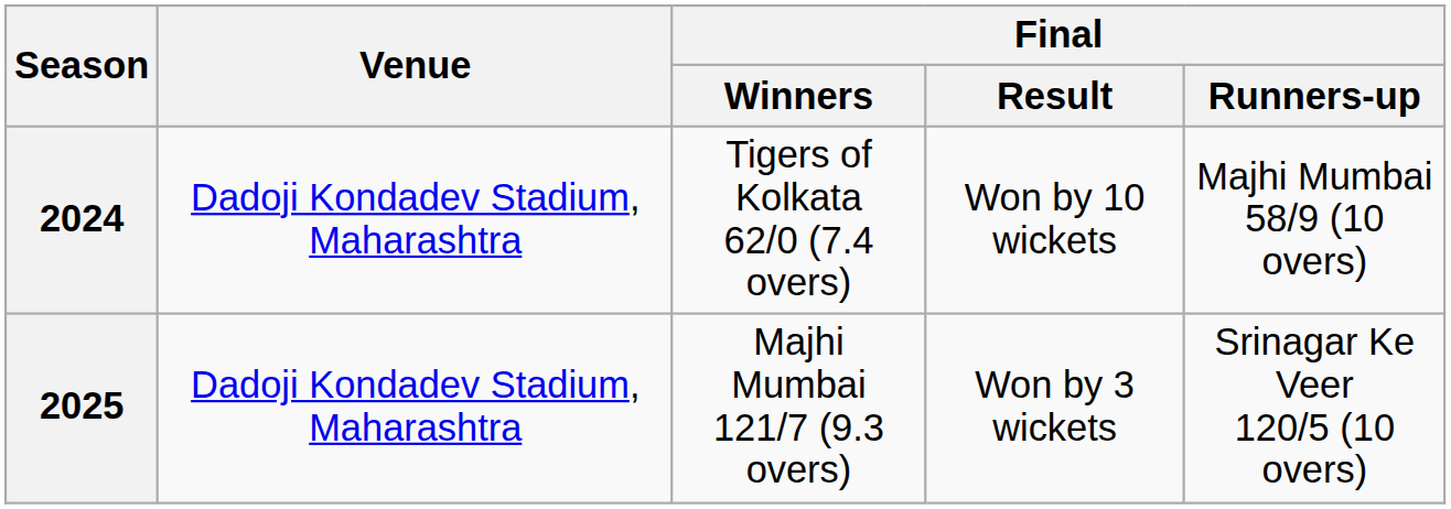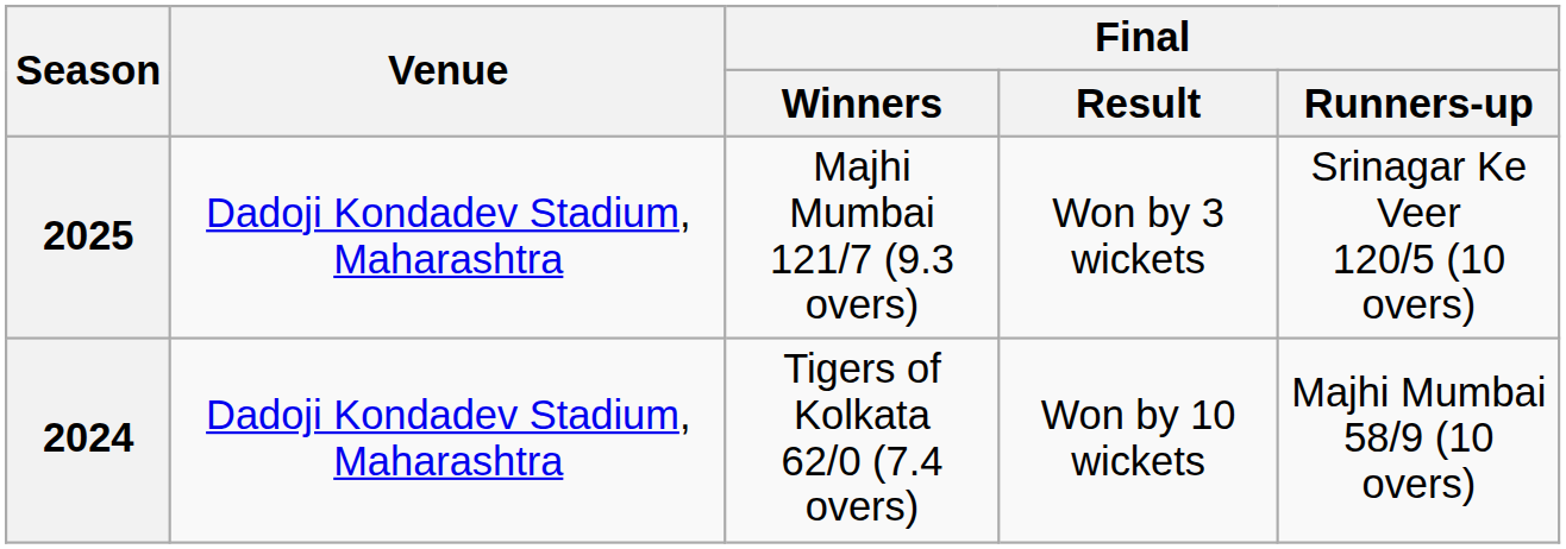rows swapped: 2024 <-> 2025
